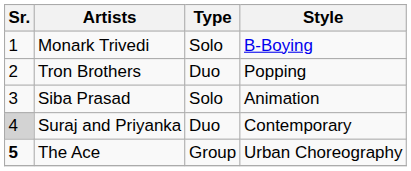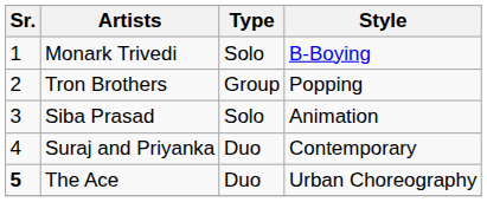Tron Brothers | Type: Duo -> Group
Suraj and Priyanka | Sr.: lightgrey background -> no background
The Ace | Type: Group -> Duo
